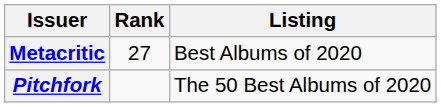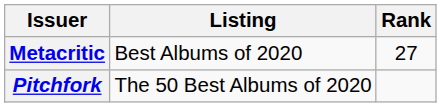columns swapped: Listing <-> Rank
